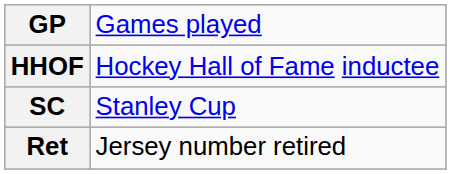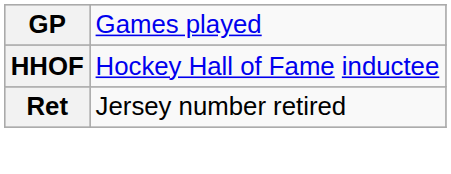- row: SC | Stanley Cup
